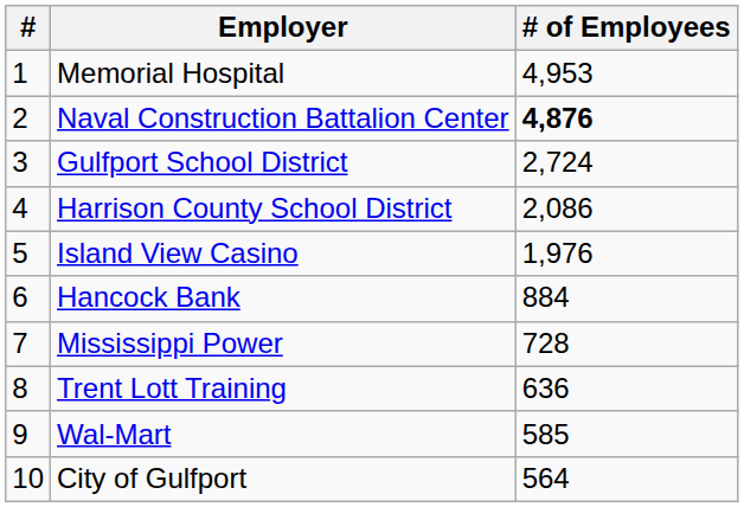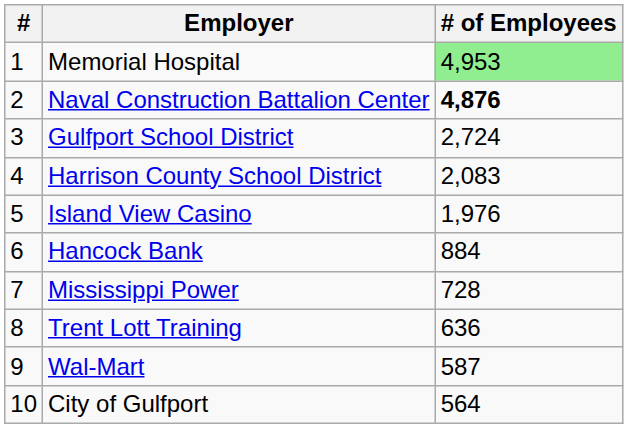Memorial Hospital | # of Employees: no background -> lightgreen background
Harrison County School District | # of Employees: 2,086 -> 2,083
Wal-Mart | # of Employees: 585 -> 587
